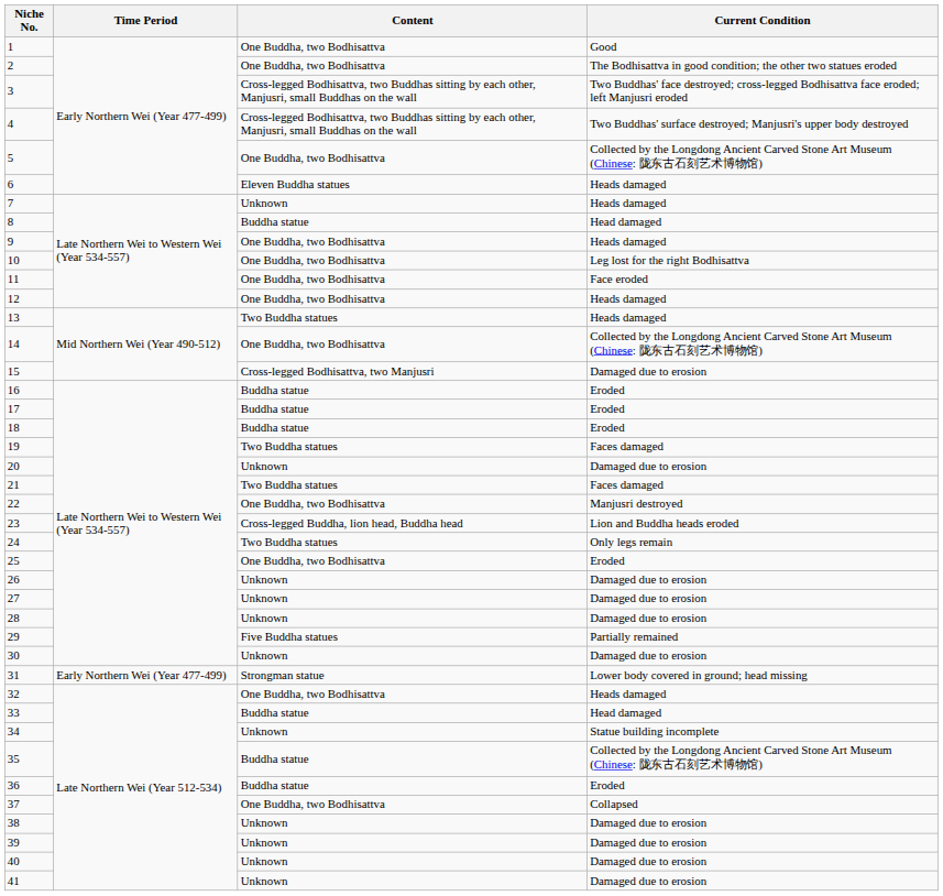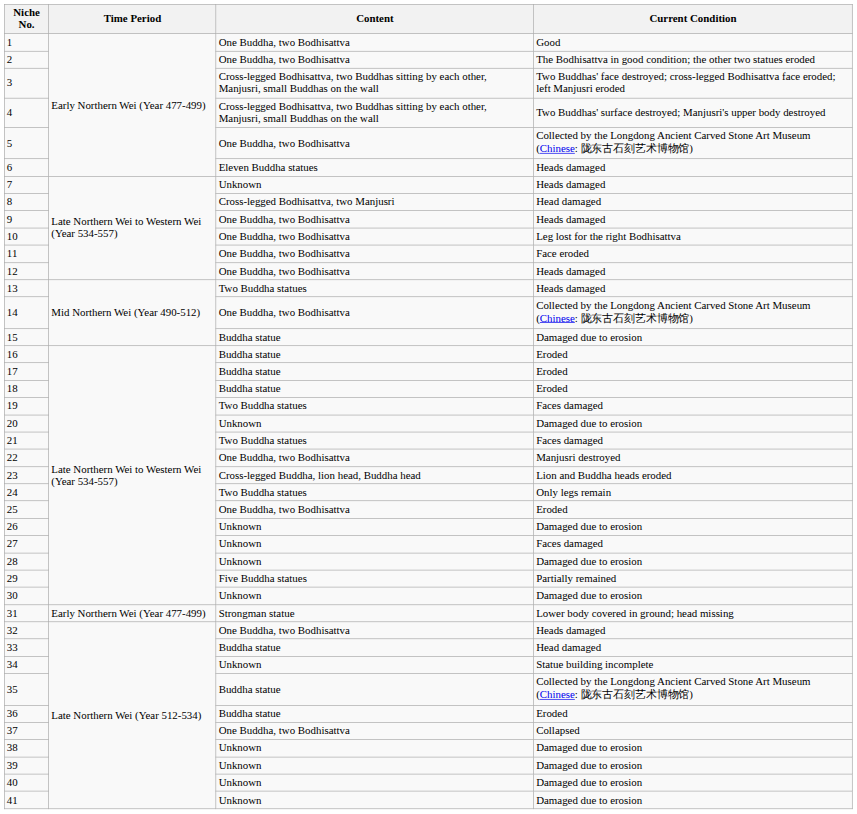8 | Content: Buddha statue -> Cross-legged Bodhisattva, two Manjusri
15 | Content: Cross-legged Bodhisattva, two Manjusri -> Buddha statue
27 | Current Condition: Damaged due to erosion -> Faces damaged
